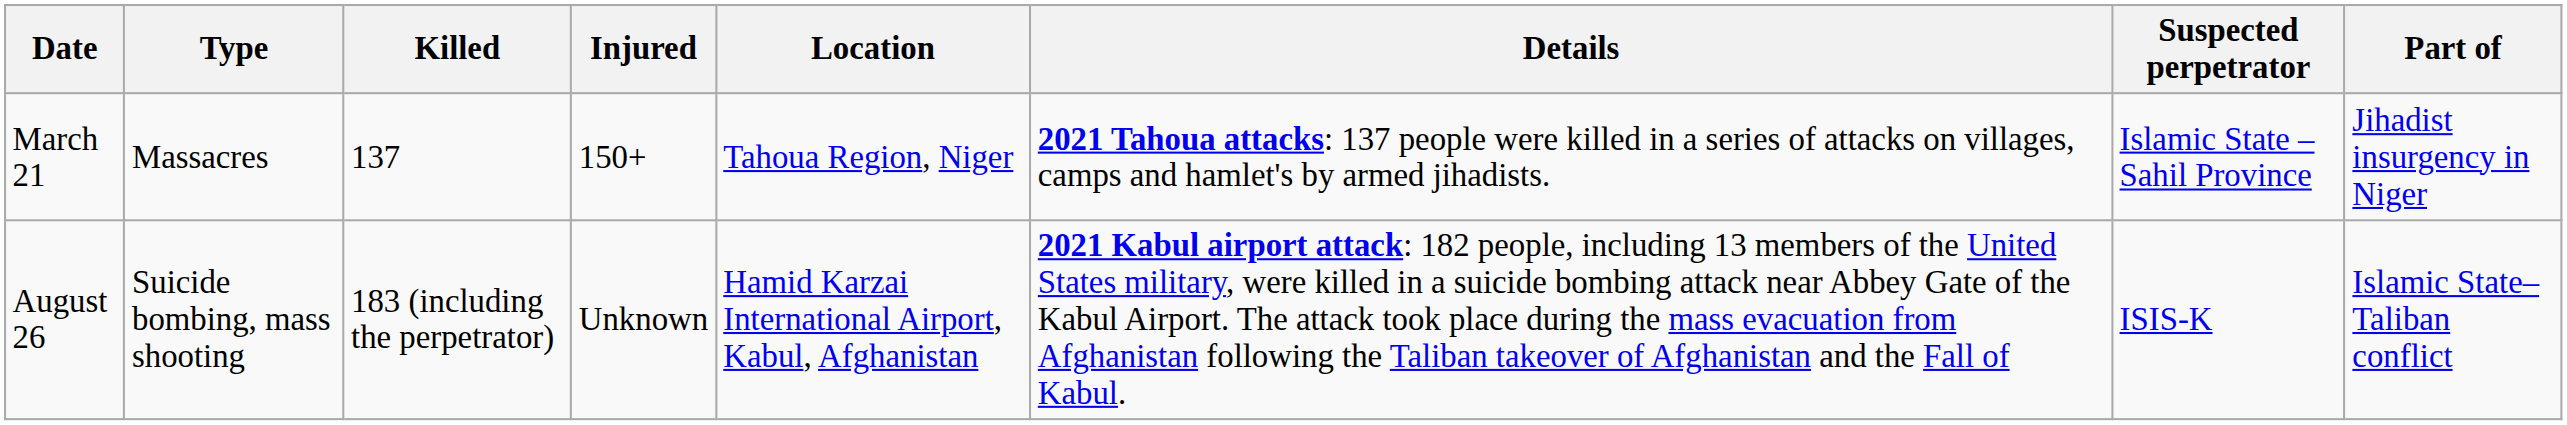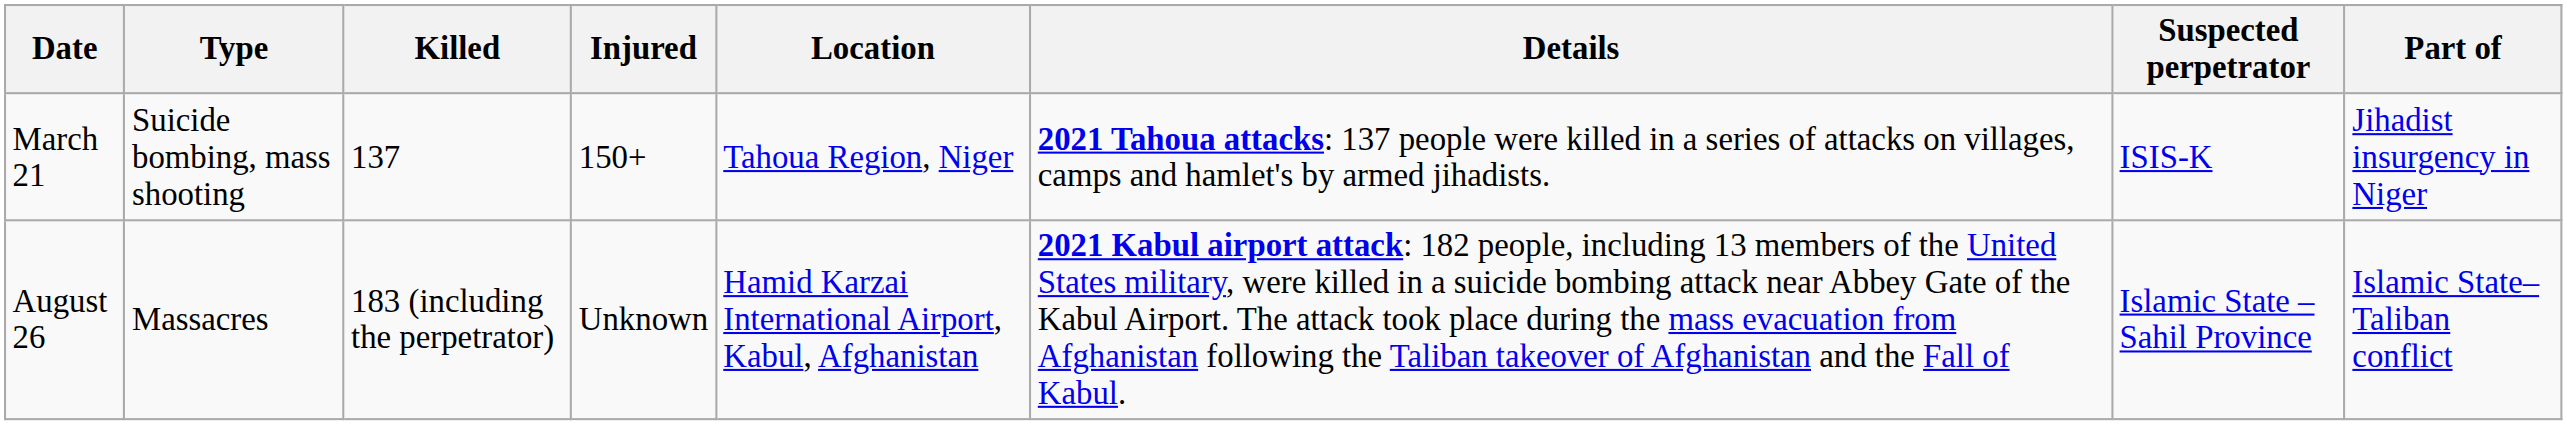March 21 | Type: Massacres -> Suicide bombing, mass shooting
March 21 | Suspected perpetrator: Islamic State – Sahil Province -> ISIS-K
August 26 | Type: Suicide bombing, mass shooting -> Massacres
August 26 | Suspected perpetrator: ISIS-K -> Islamic State – Sahil Province
